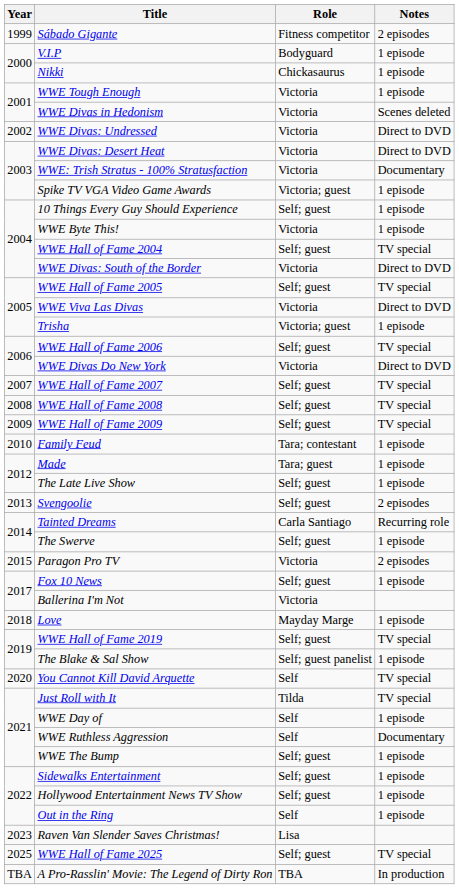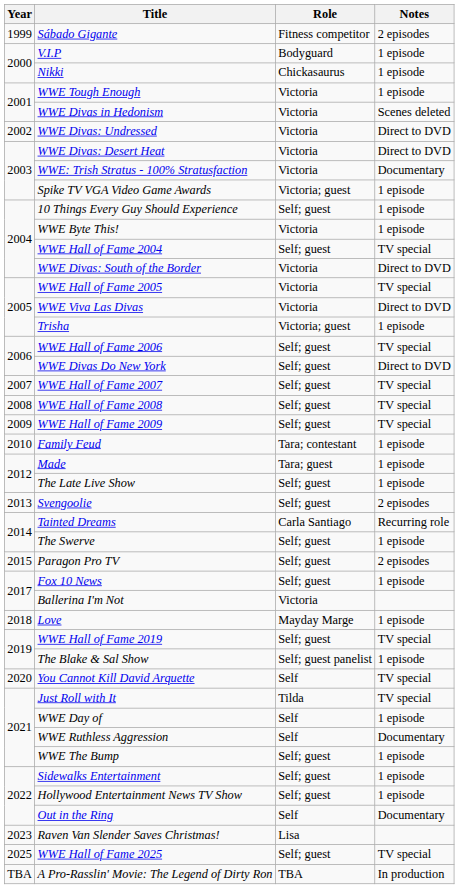WWE Hall of Fame 2005 | Role: Self; guest -> Victoria
WWE Divas Do New York | Role: Victoria -> Self; guest
Paragon Pro TV | Role: Victoria -> Self; guest
Out in the Ring | Notes: 1 episode -> Documentary
